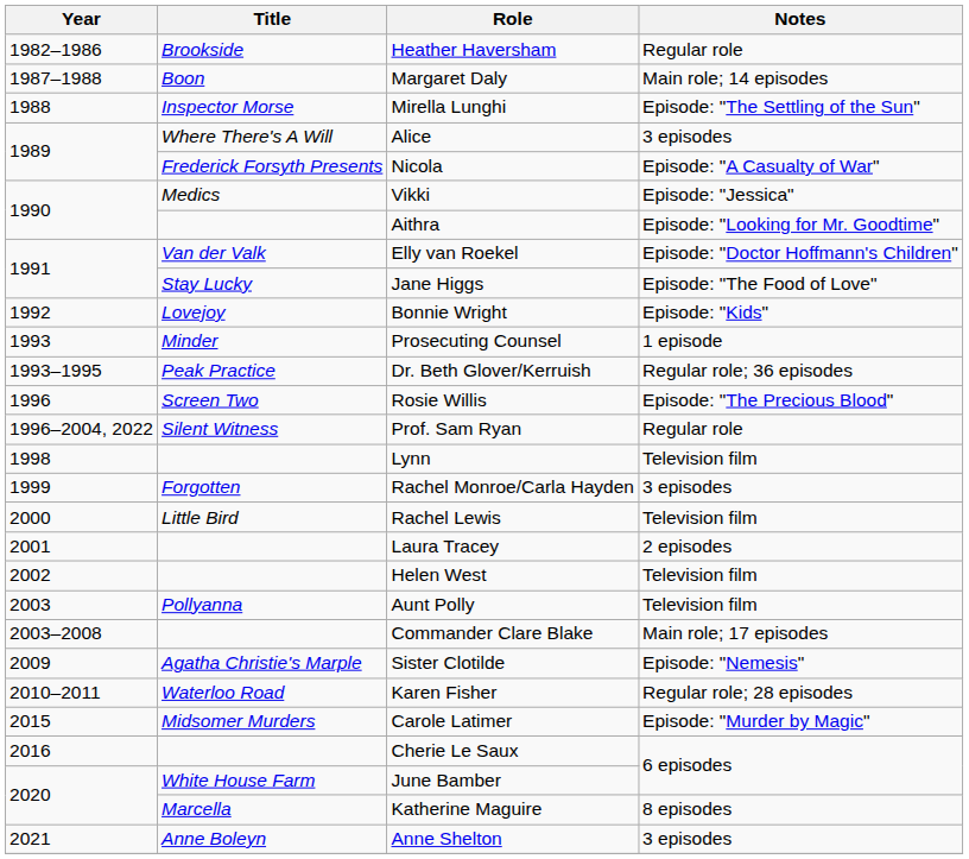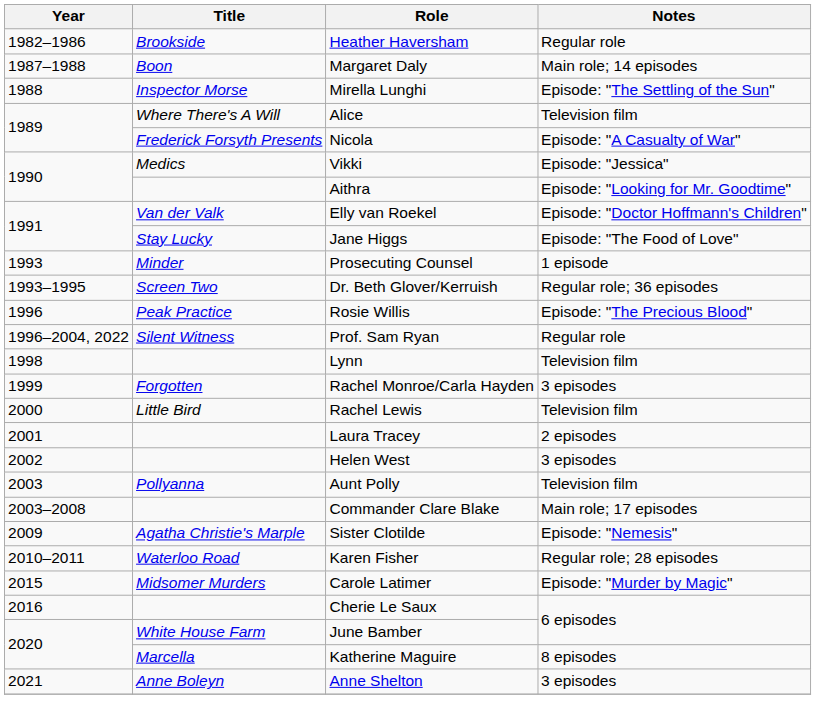Alice | Notes: 3 episodes -> Television film
- row: 1992 | Lovejoy | Bonnie Wright | Episode: "Kids"
Dr. Beth Glover/Kerruish | Title: Peak Practice -> Screen Two
Rosie Willis | Title: Screen Two -> Peak Practice
Helen West | Notes: Television film -> 3 episodes
